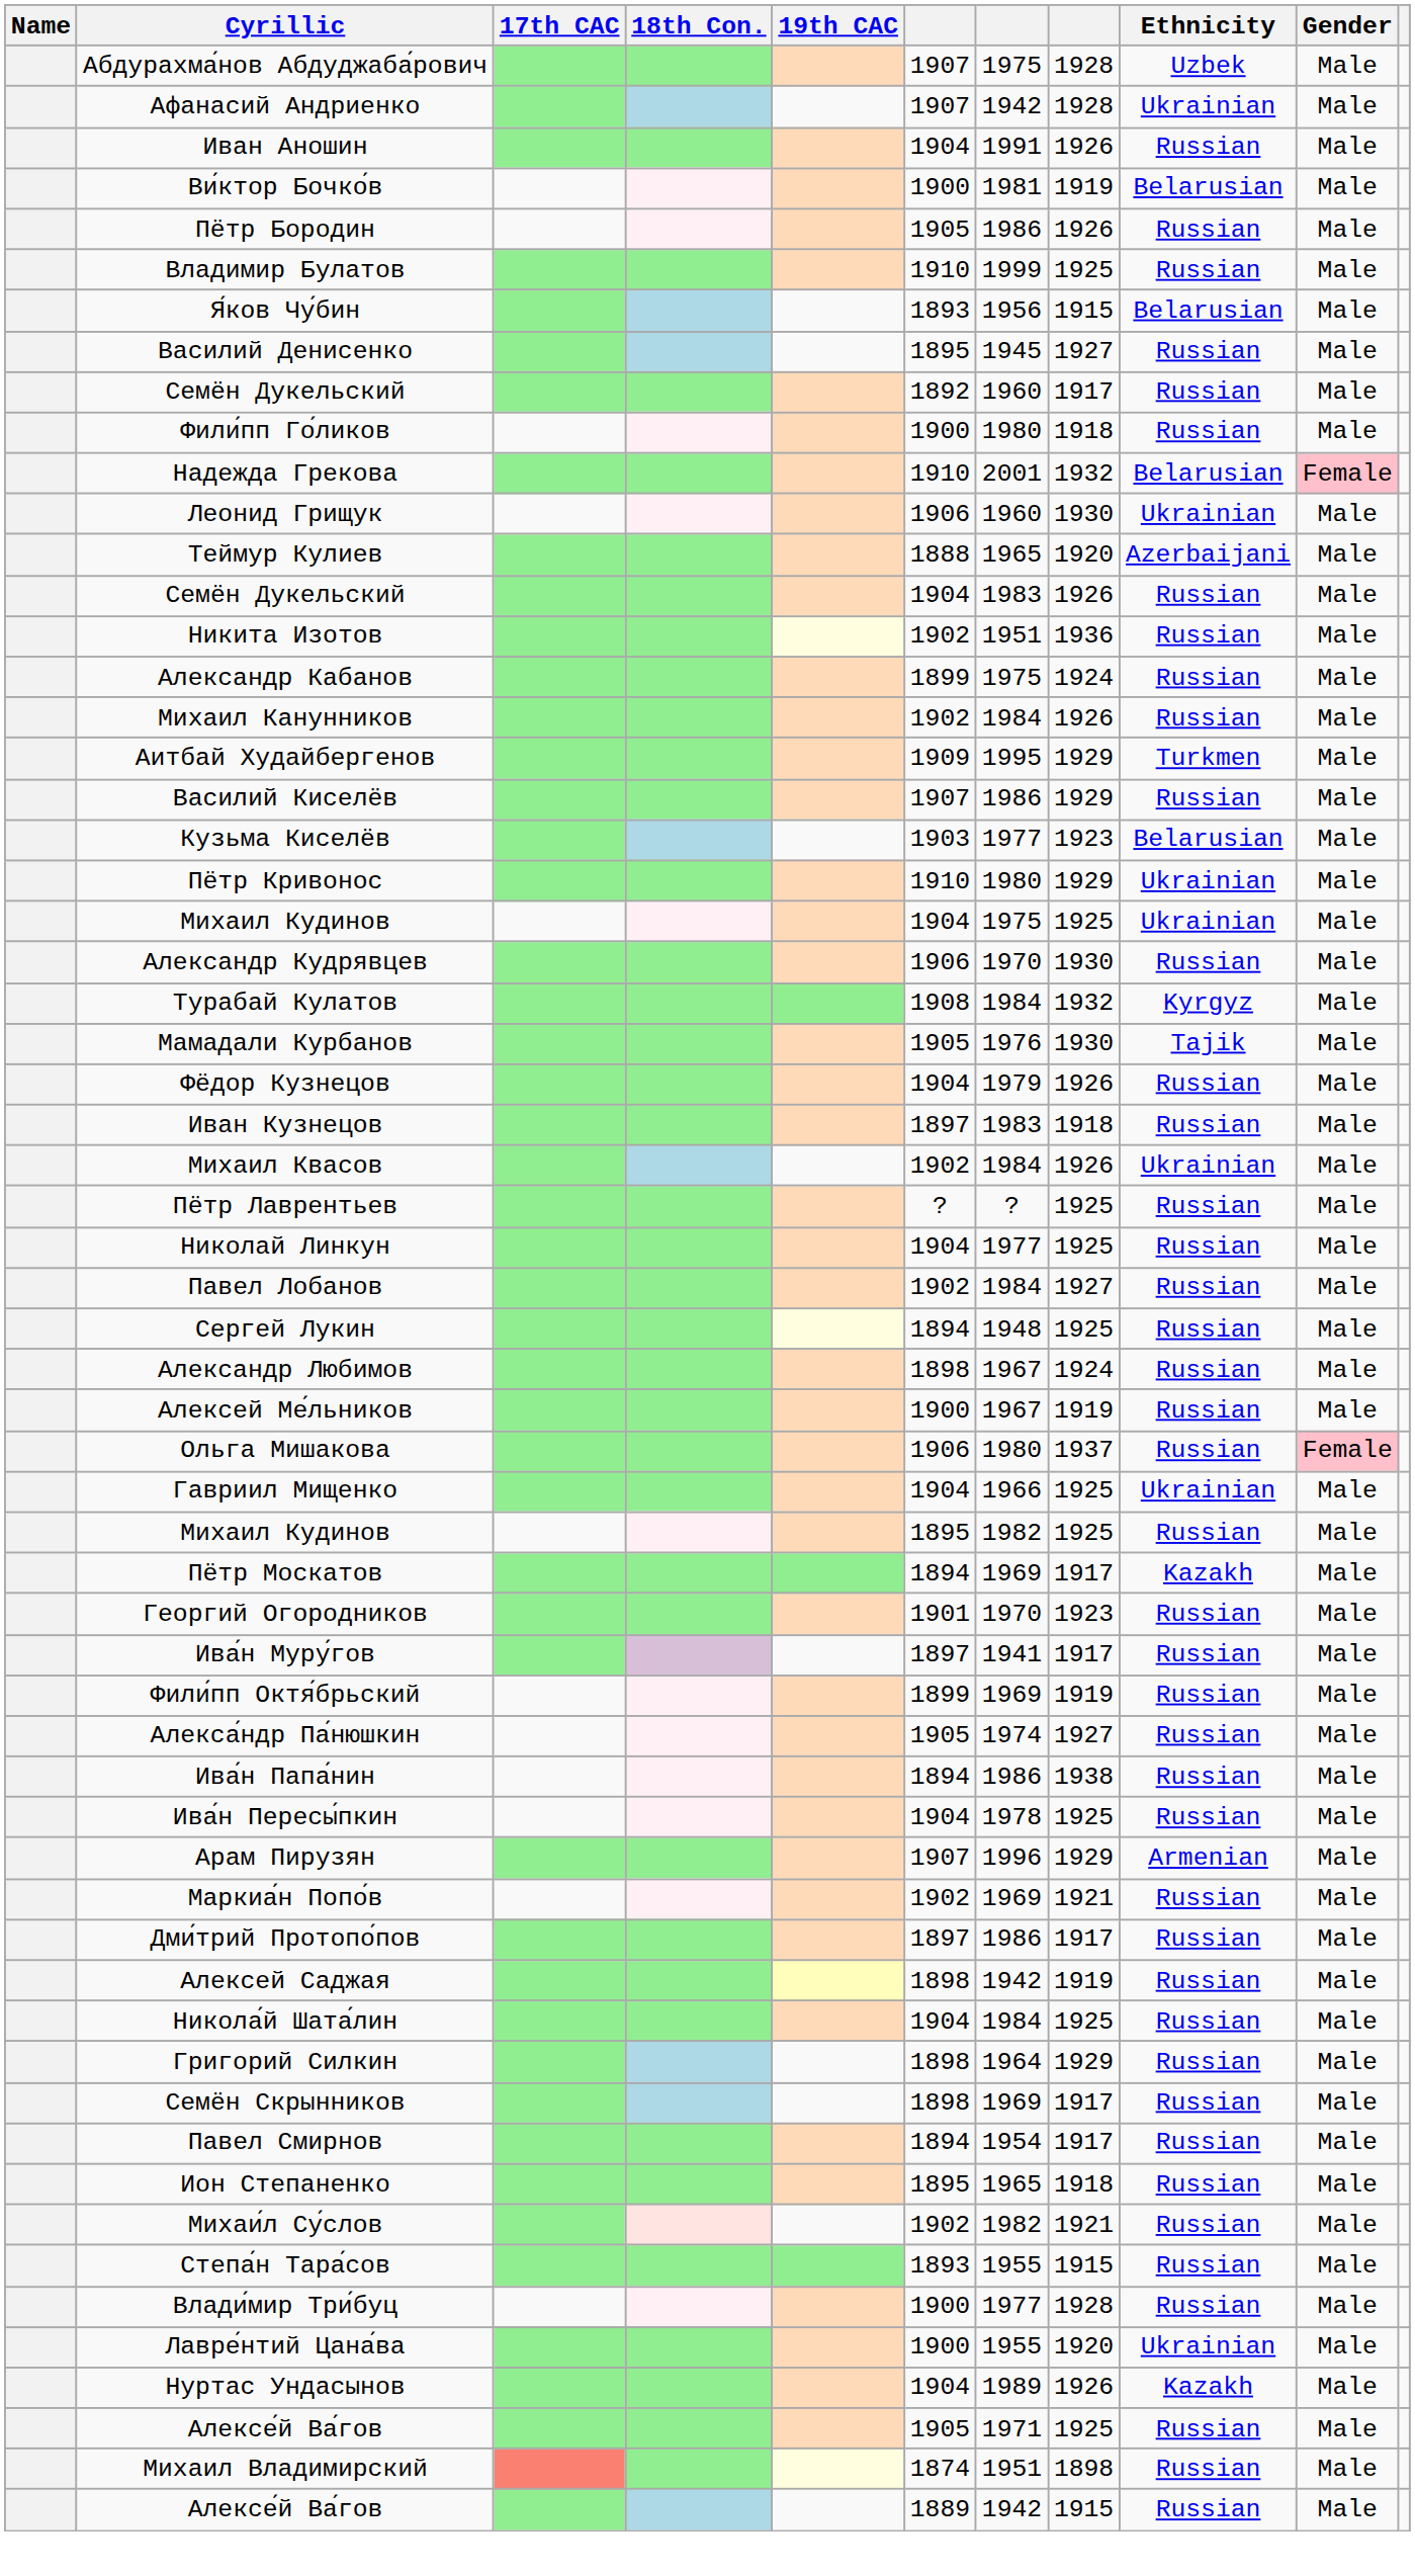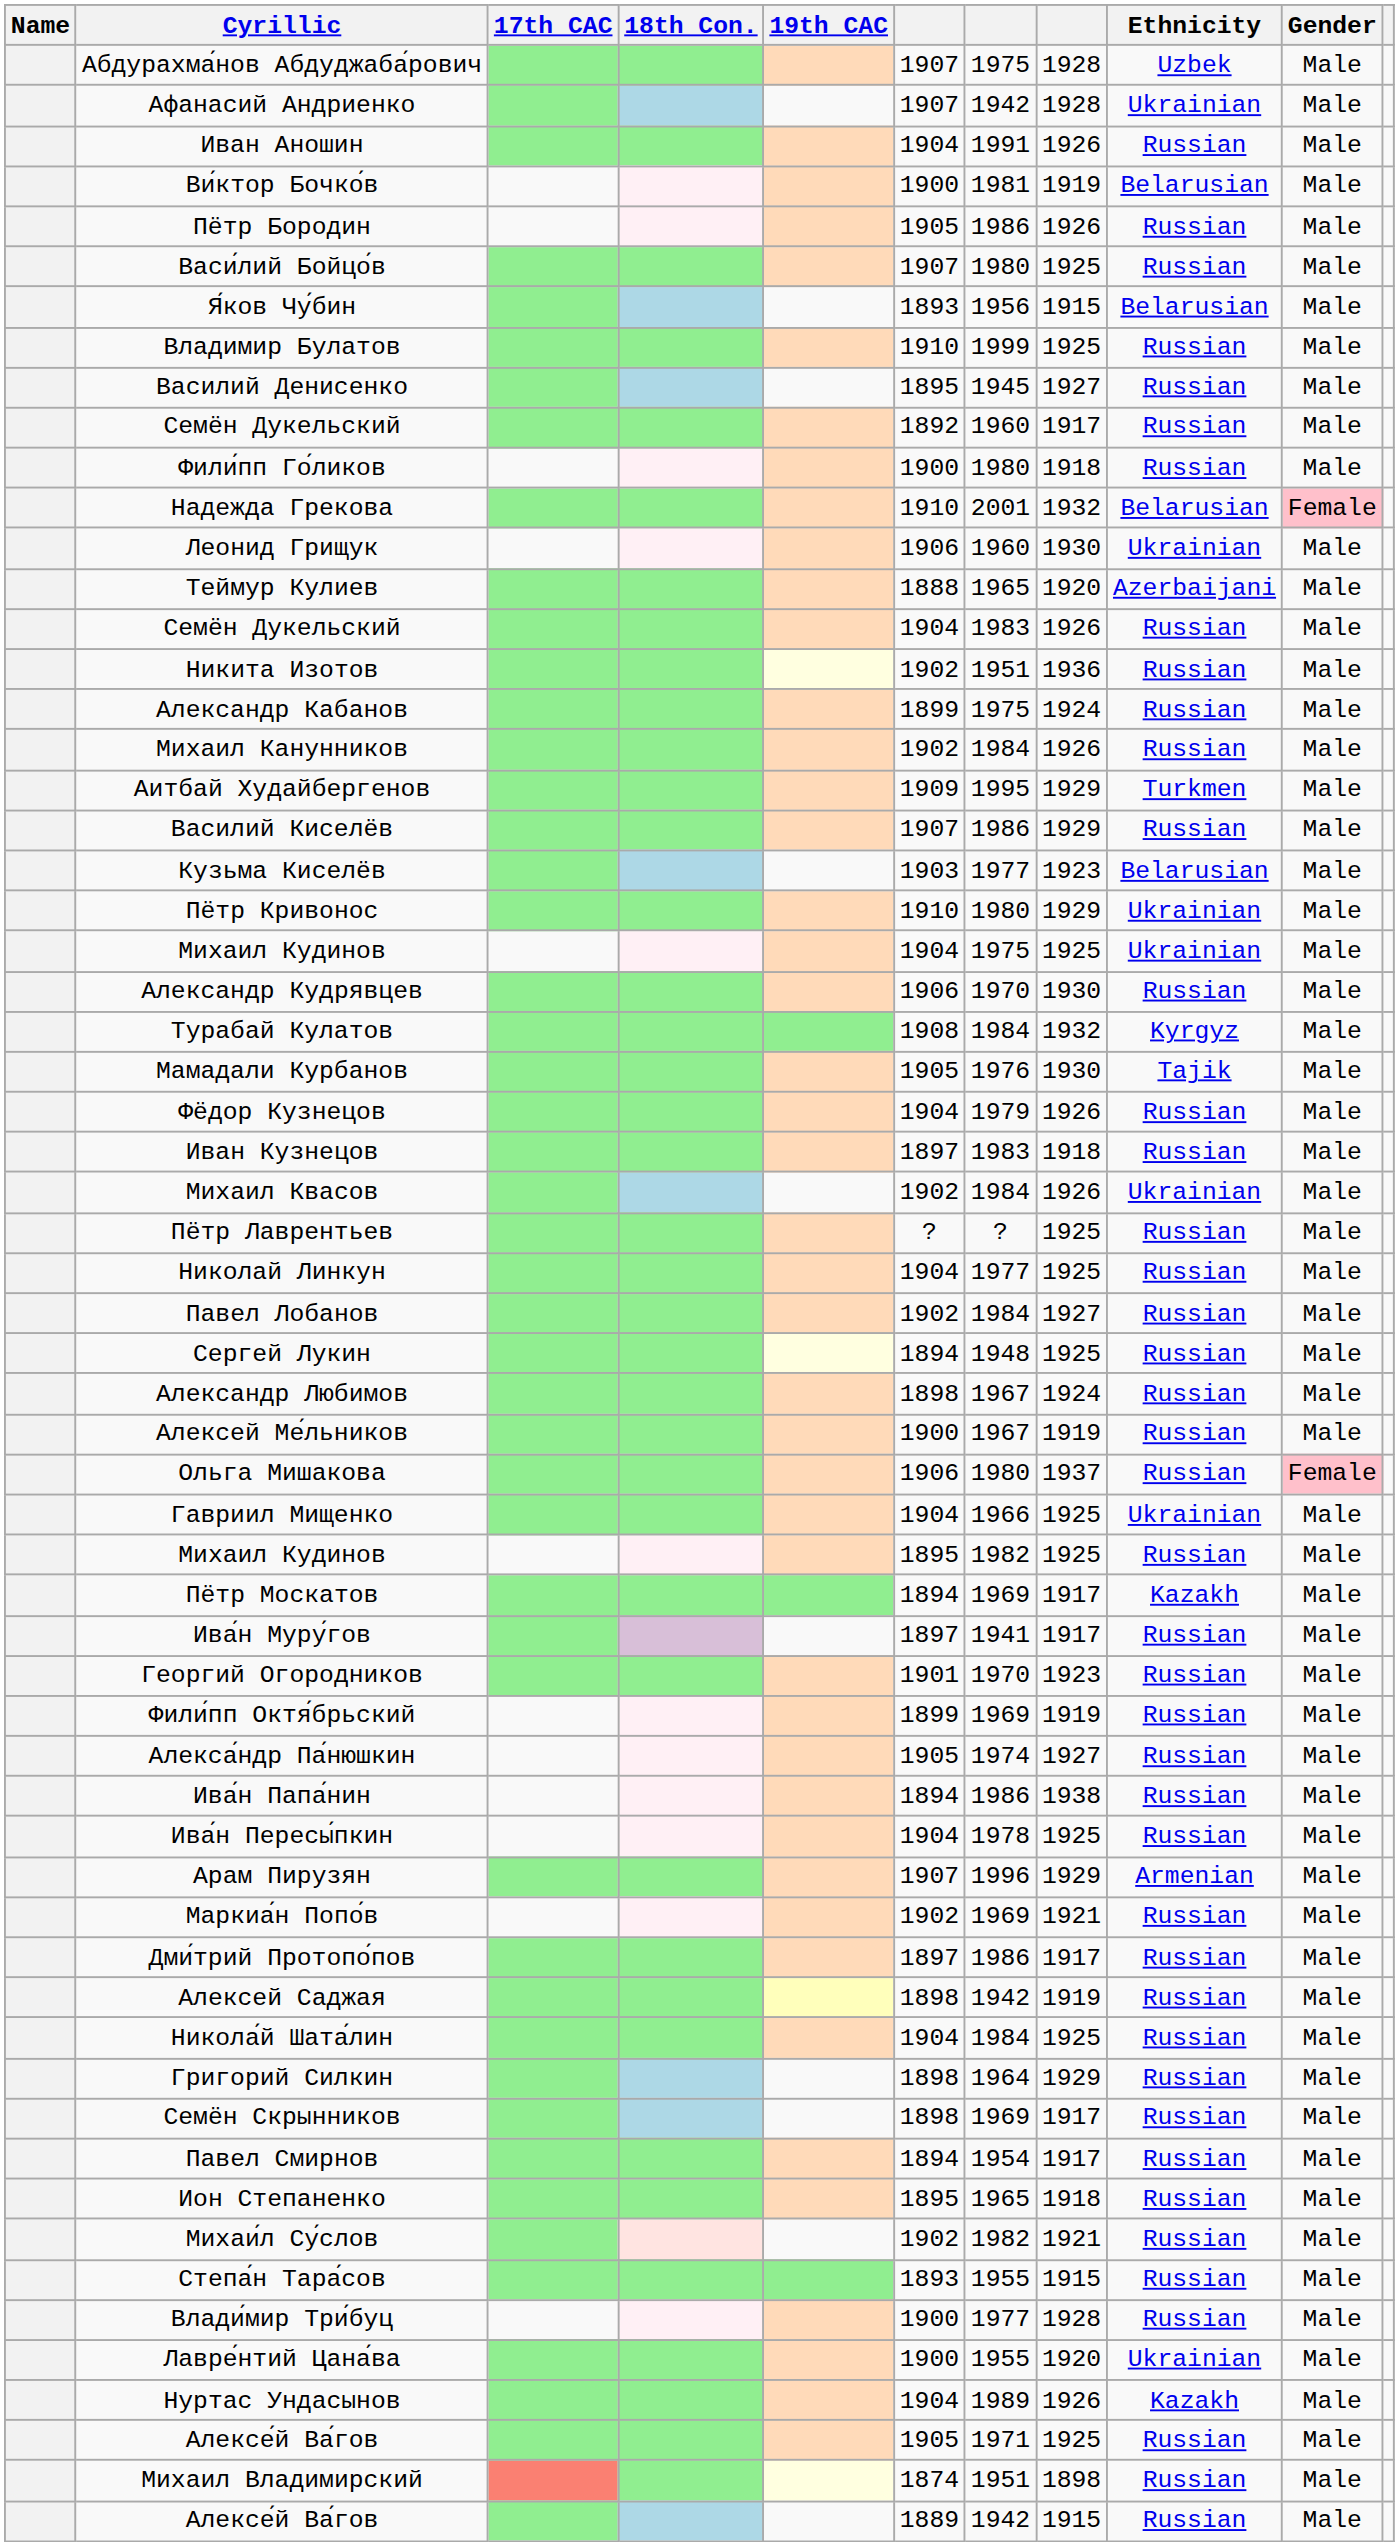+ row: Васи́лий Бойцо́в | 1907 | 1980 | 1925 | Russian | Male
rows swapped: Владимир Булатов <-> Я́ков Чу́бин
rows swapped: Ива́н Муру́гов <-> Георгий Огородников
